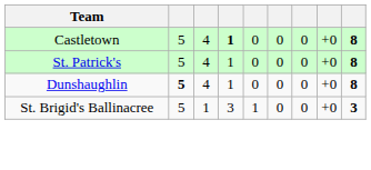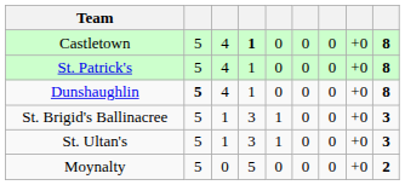+ row: St. Ultan's | 5 | 1 | 3 | 1 | 0 | 0 | +0 | 3
+ row: Moynalty | 5 | 0 | 5 | 0 | 0 | 0 | +0 | 2
